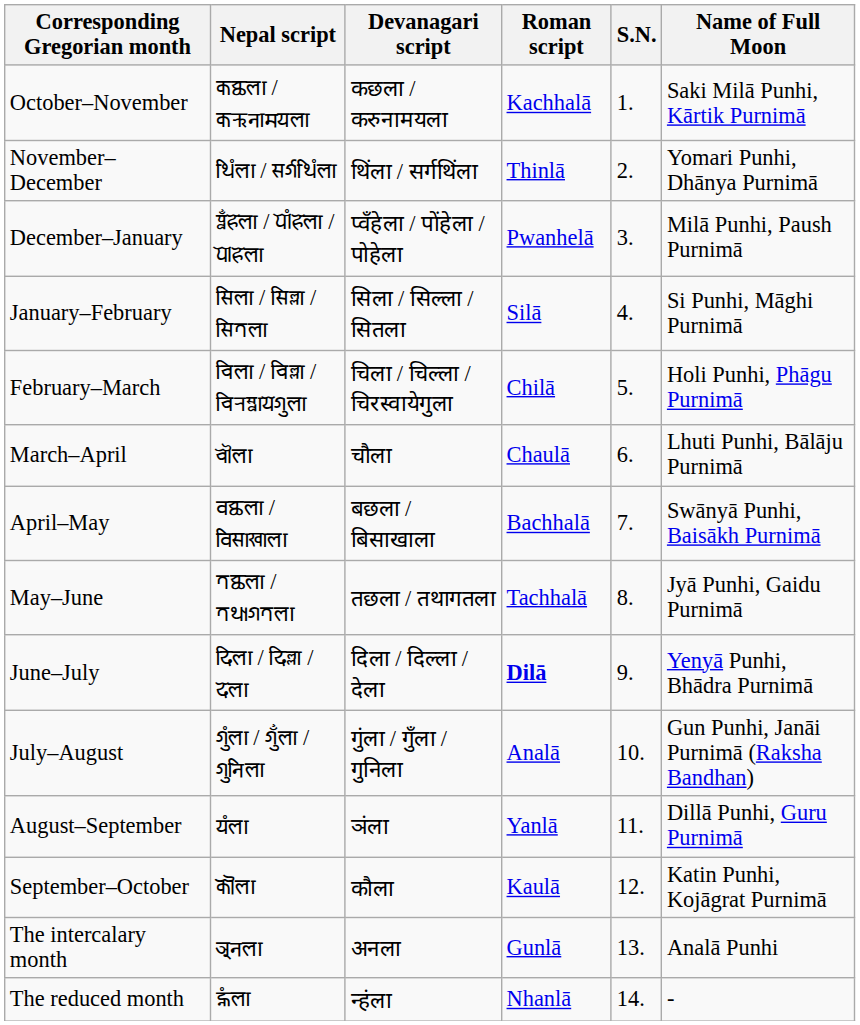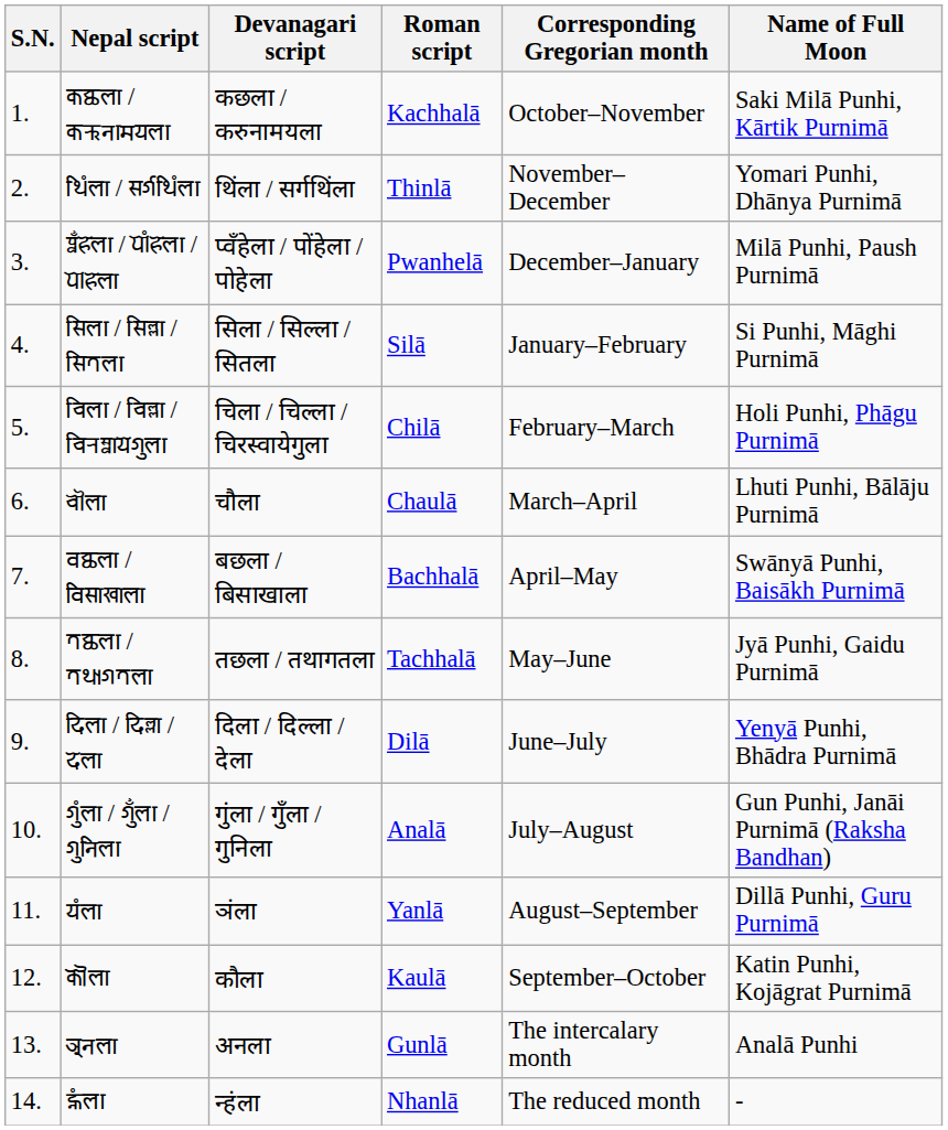columns swapped: S.N. <-> Corresponding Gregorian month
𑐡𑐶𑐮𑐵 / 𑐡𑐶𑐮𑑂𑐮𑐵 / 𑐡𑐾𑐮𑐵 | Roman script: bold -> normal
